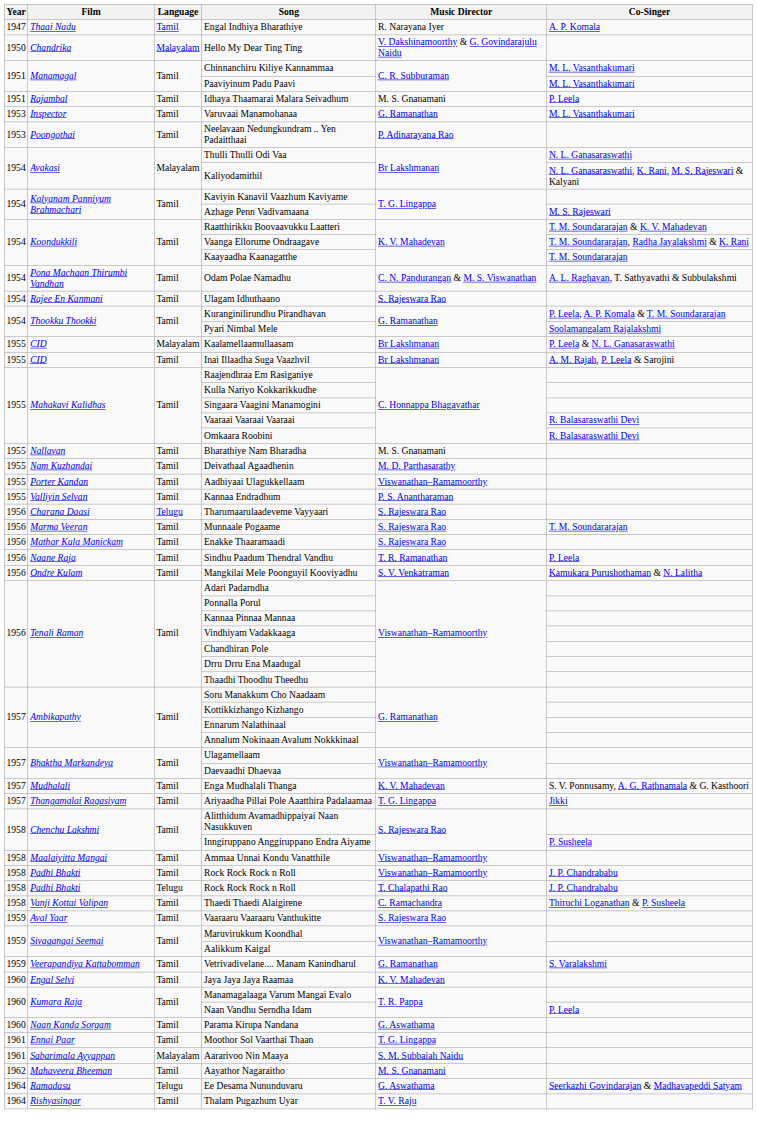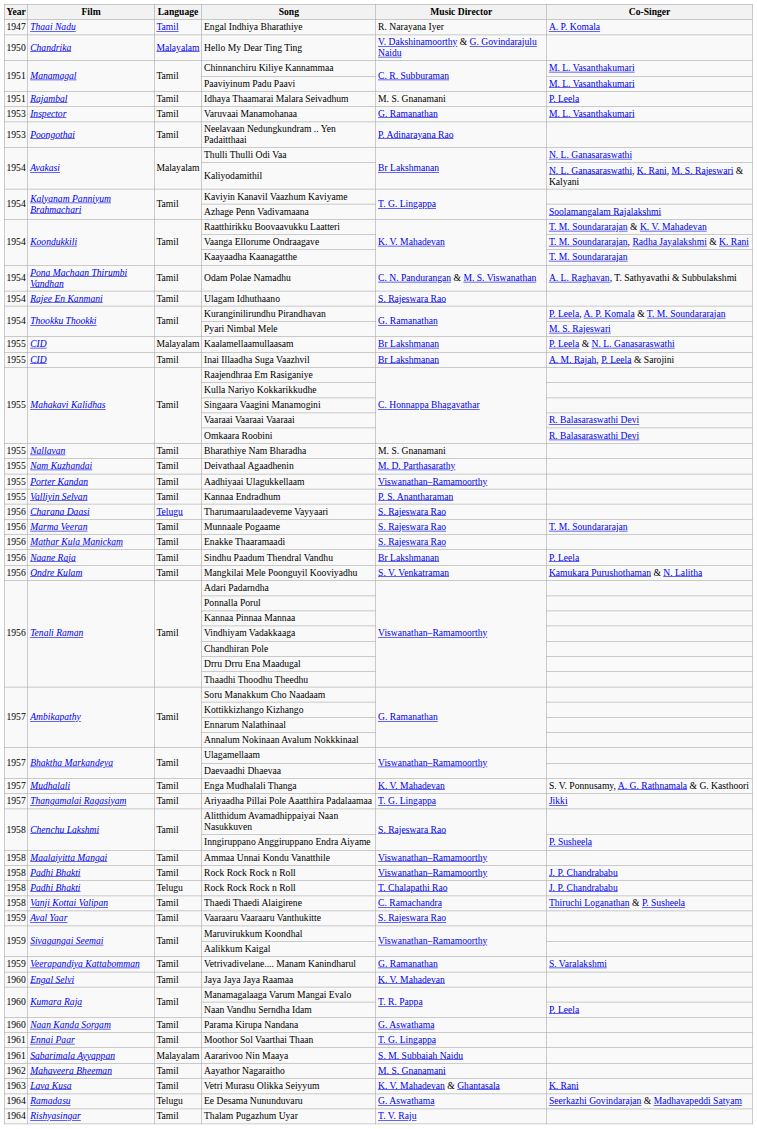Azhage Penn Vadivamaana | Co-Singer: M. S. Rajeswari -> Soolamangalam Rajalakshmi
Pyari Nimbal Mele | Co-Singer: Soolamangalam Rajalakshmi -> M. S. Rajeswari
Sindhu Paadum Thendral Vandhu | Music Director: T. R. Ramanathan -> Br Lakshmanan
+ row: 1963 | Lava Kusa | Tamil | Vetri Murasu Olikka Seiyyum | K. V. Mahadevan & Ghantasala | K. Rani
